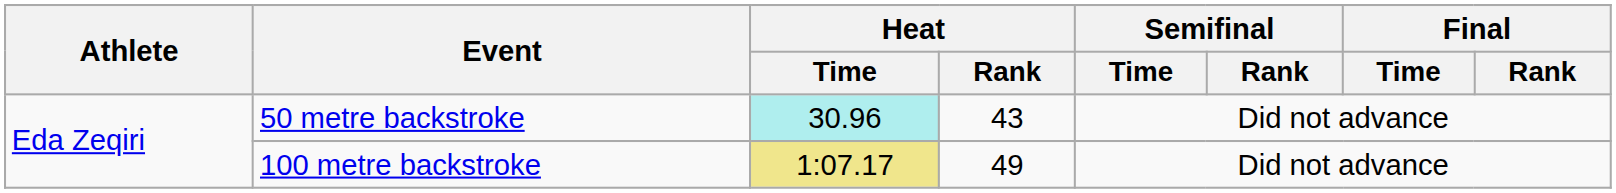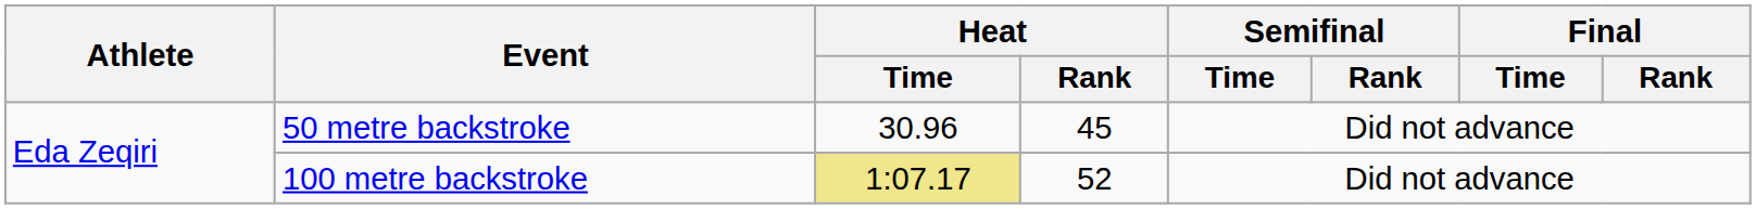50 metre backstroke | Heat / Time: paleturquoise background -> no background
50 metre backstroke | Heat / Rank: 43 -> 45
100 metre backstroke | Heat / Rank: 49 -> 52
